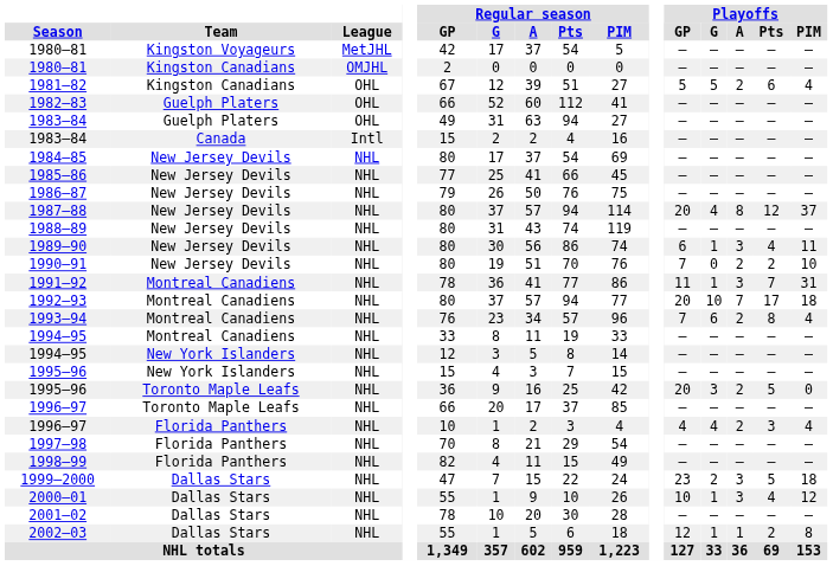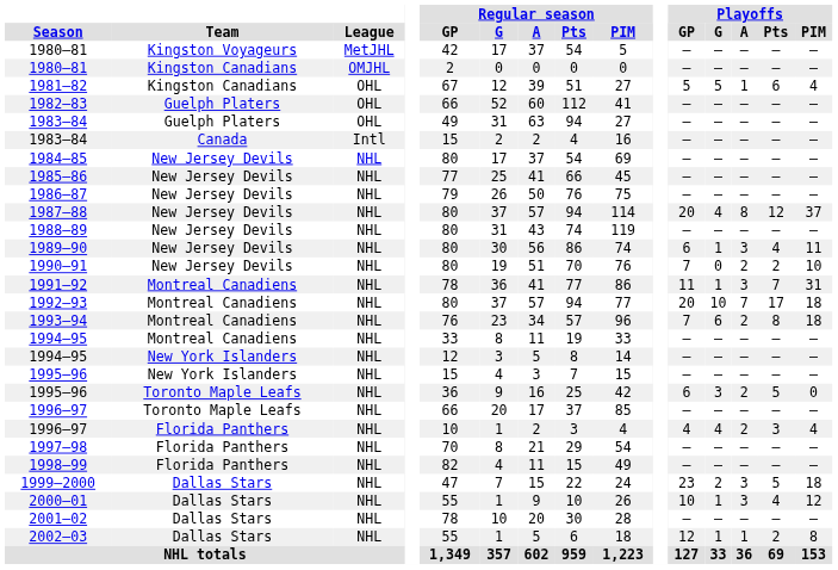1981–82 | Playoffs / A: 2 -> 1
1993–94 | Playoffs / PIM: 4 -> 18
1995–96 / Toronto Maple Leafs | Playoffs / GP: 20 -> 6
